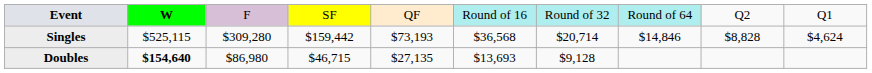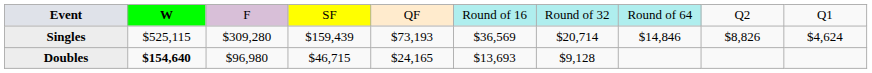Singles | column 4: $159,442 -> $159,439
Singles | column 6: $36,568 -> $36,569
Singles | column 9: $8,828 -> $8,826
Doubles | column 3: $86,980 -> $96,980
Doubles | column 5: $27,135 -> $24,165
